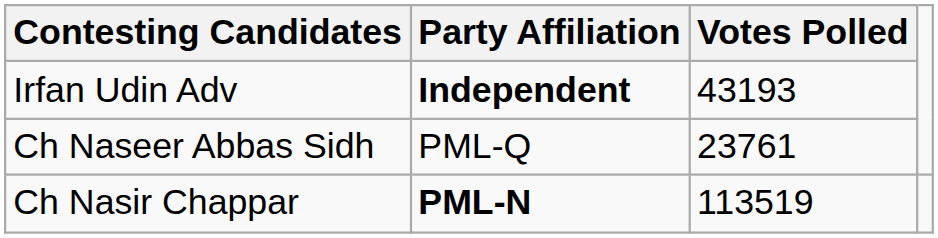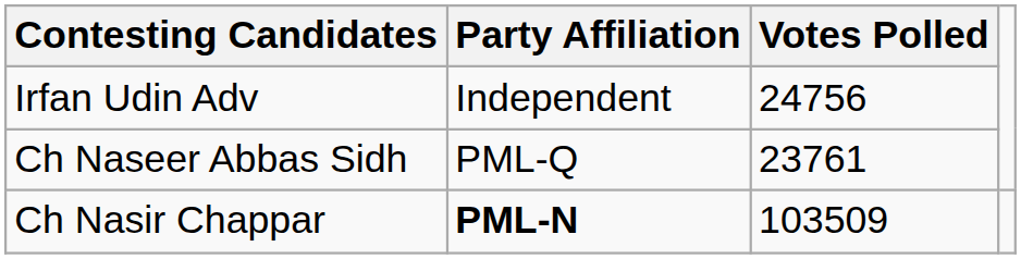Irfan Udin Adv | Party Affiliation: bold -> normal
Irfan Udin Adv | Votes Polled: 43193 -> 24756
Ch Nasir Chappar | Votes Polled: 113519 -> 103509
